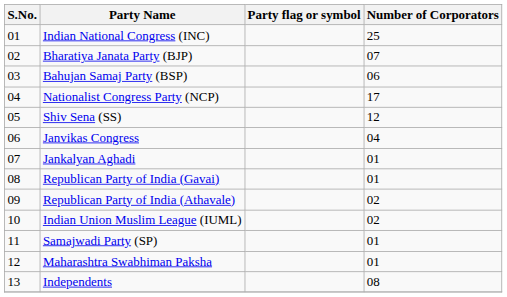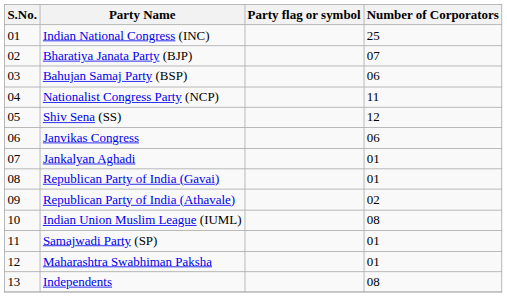Nationalist Congress Party (NCP) | Number of Corporators: 17 -> 11
Janvikas Congress | Number of Corporators: 04 -> 06
Indian Union Muslim League (IUML) | Number of Corporators: 02 -> 08
